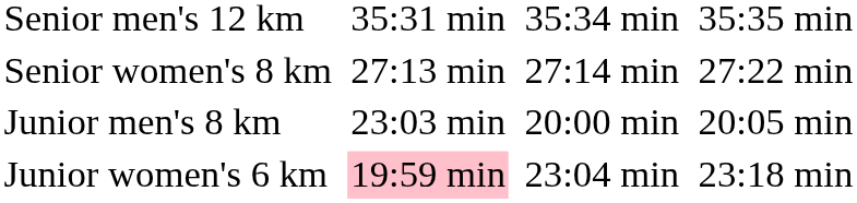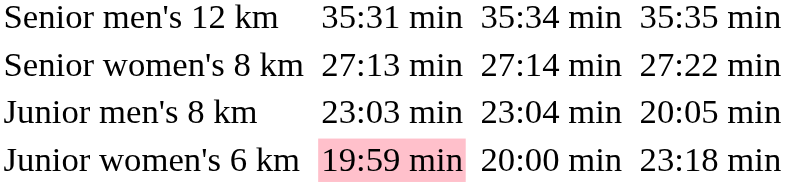Junior men's 8 km | column 5: 20:00 min -> 23:04 min
Junior women's 6 km | column 5: 23:04 min -> 20:00 min
